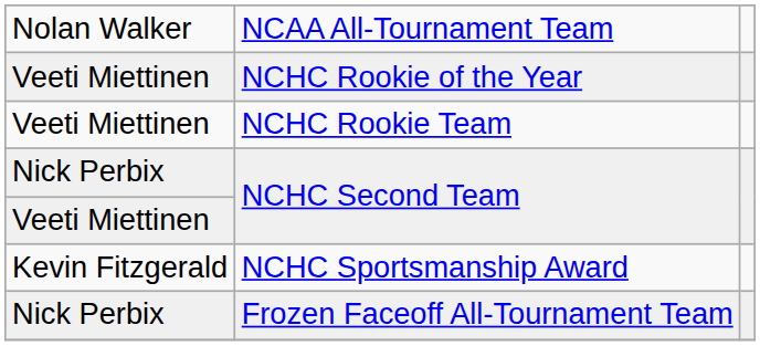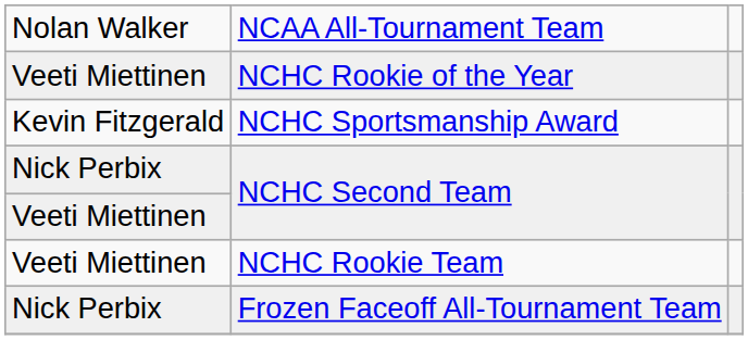rows swapped: NCHC Sportsmanship Award <-> NCHC Rookie Team
